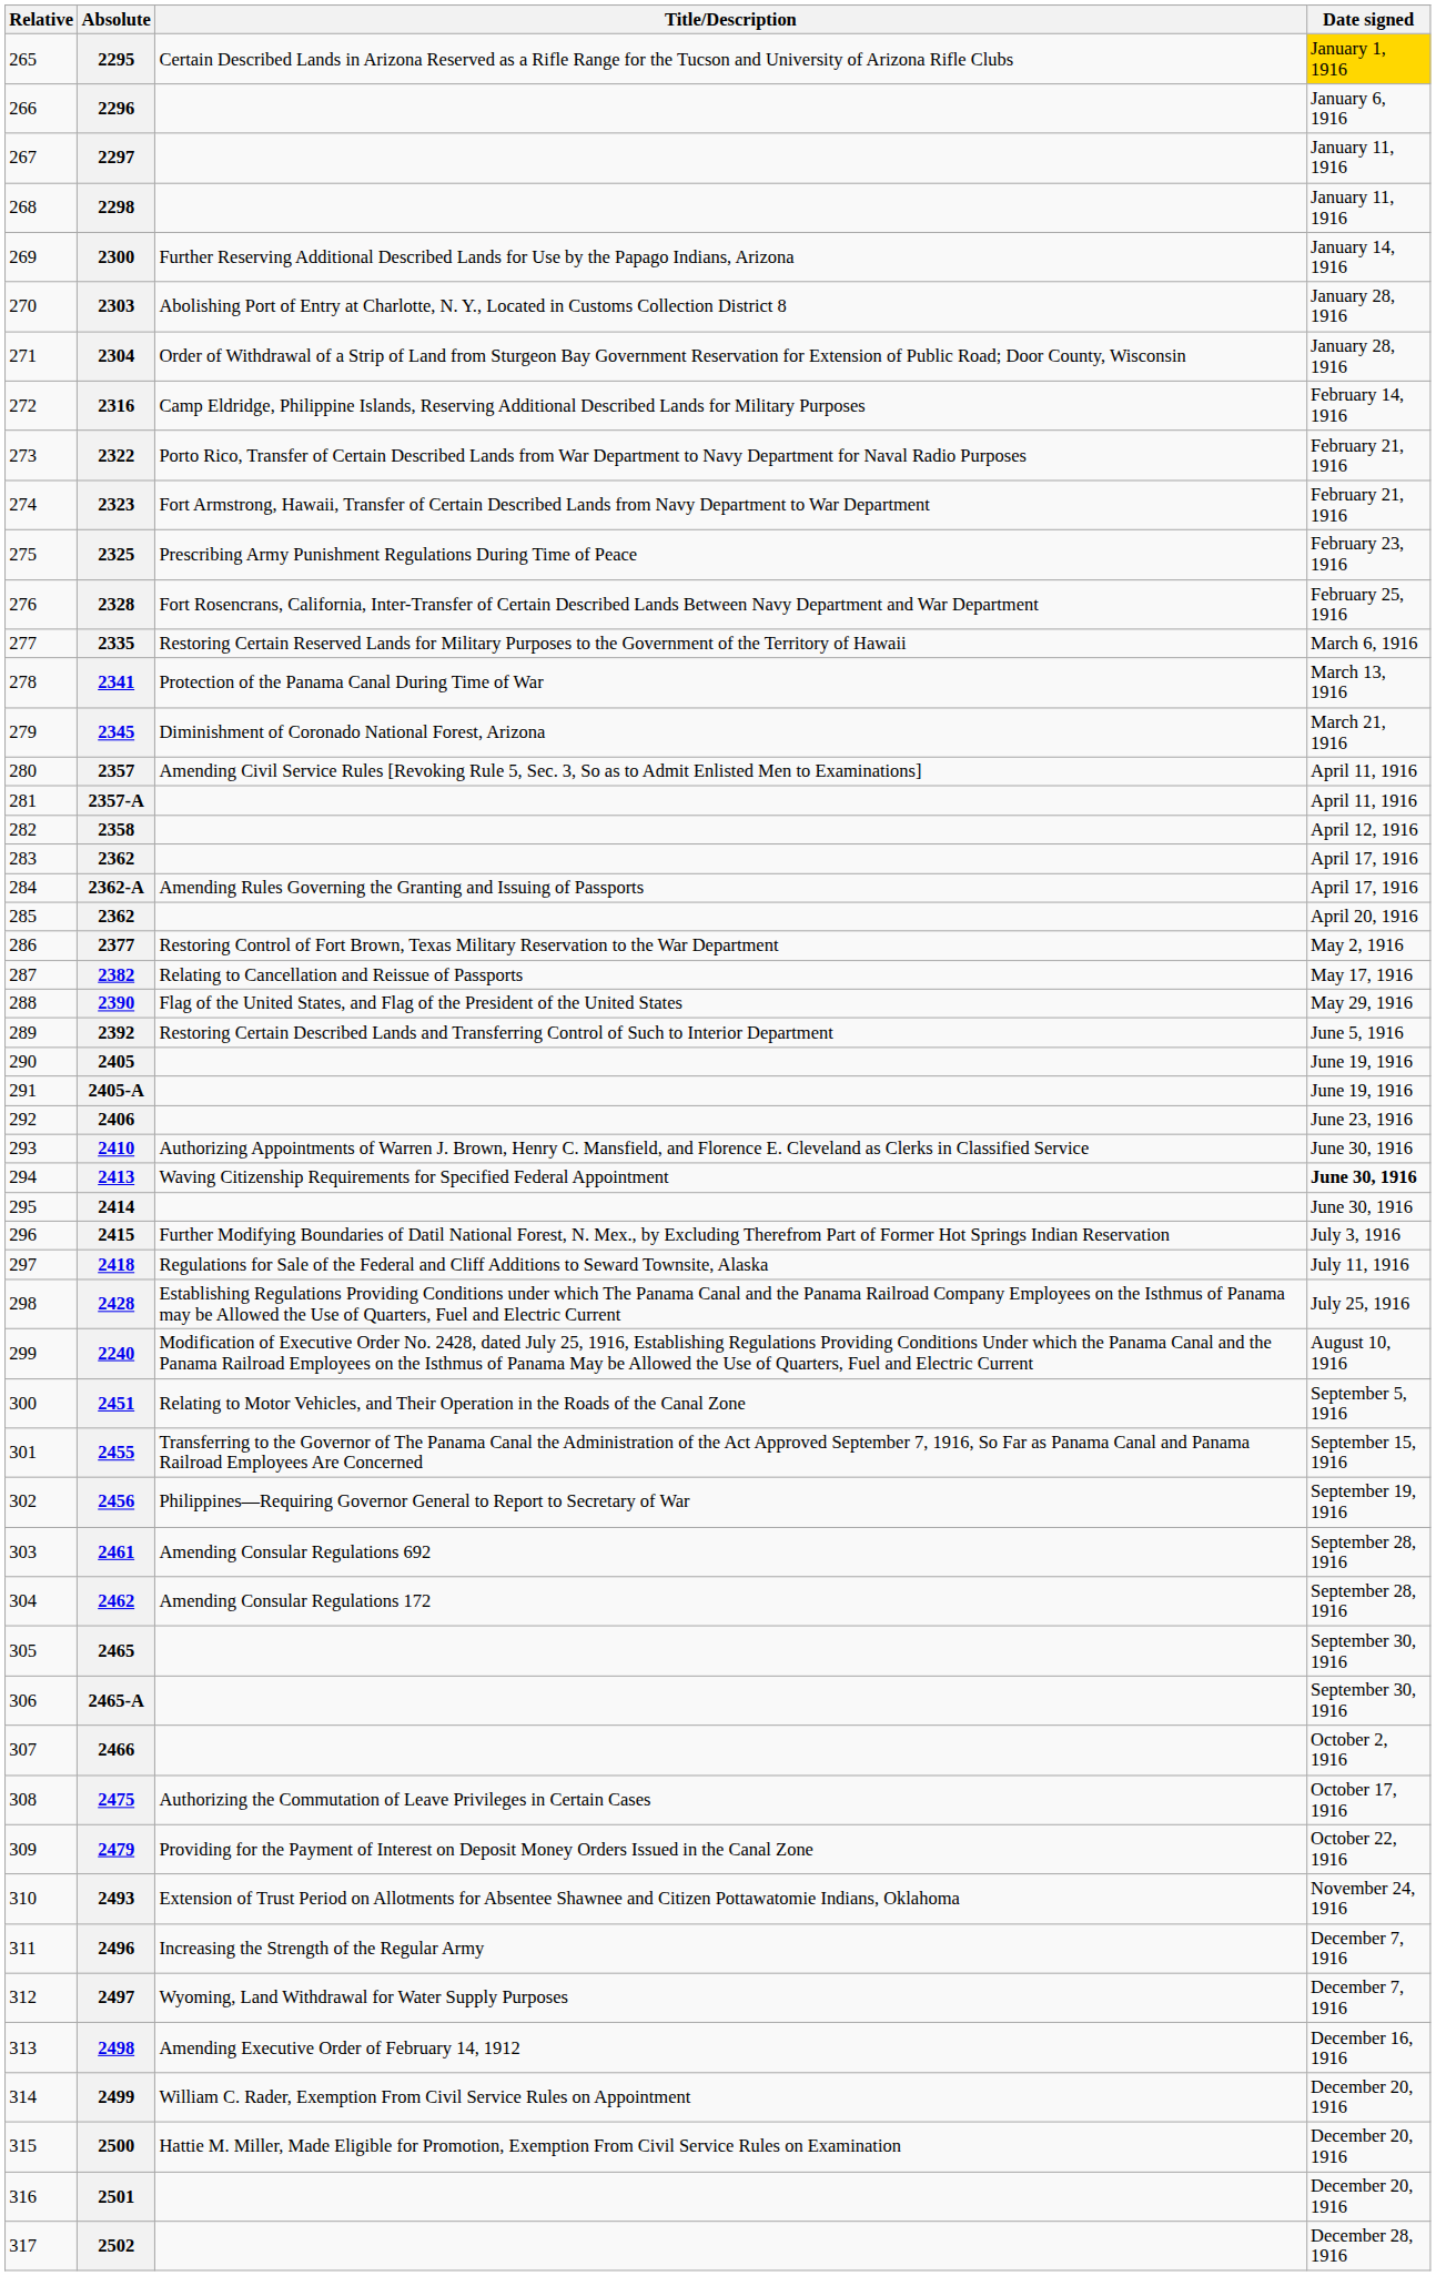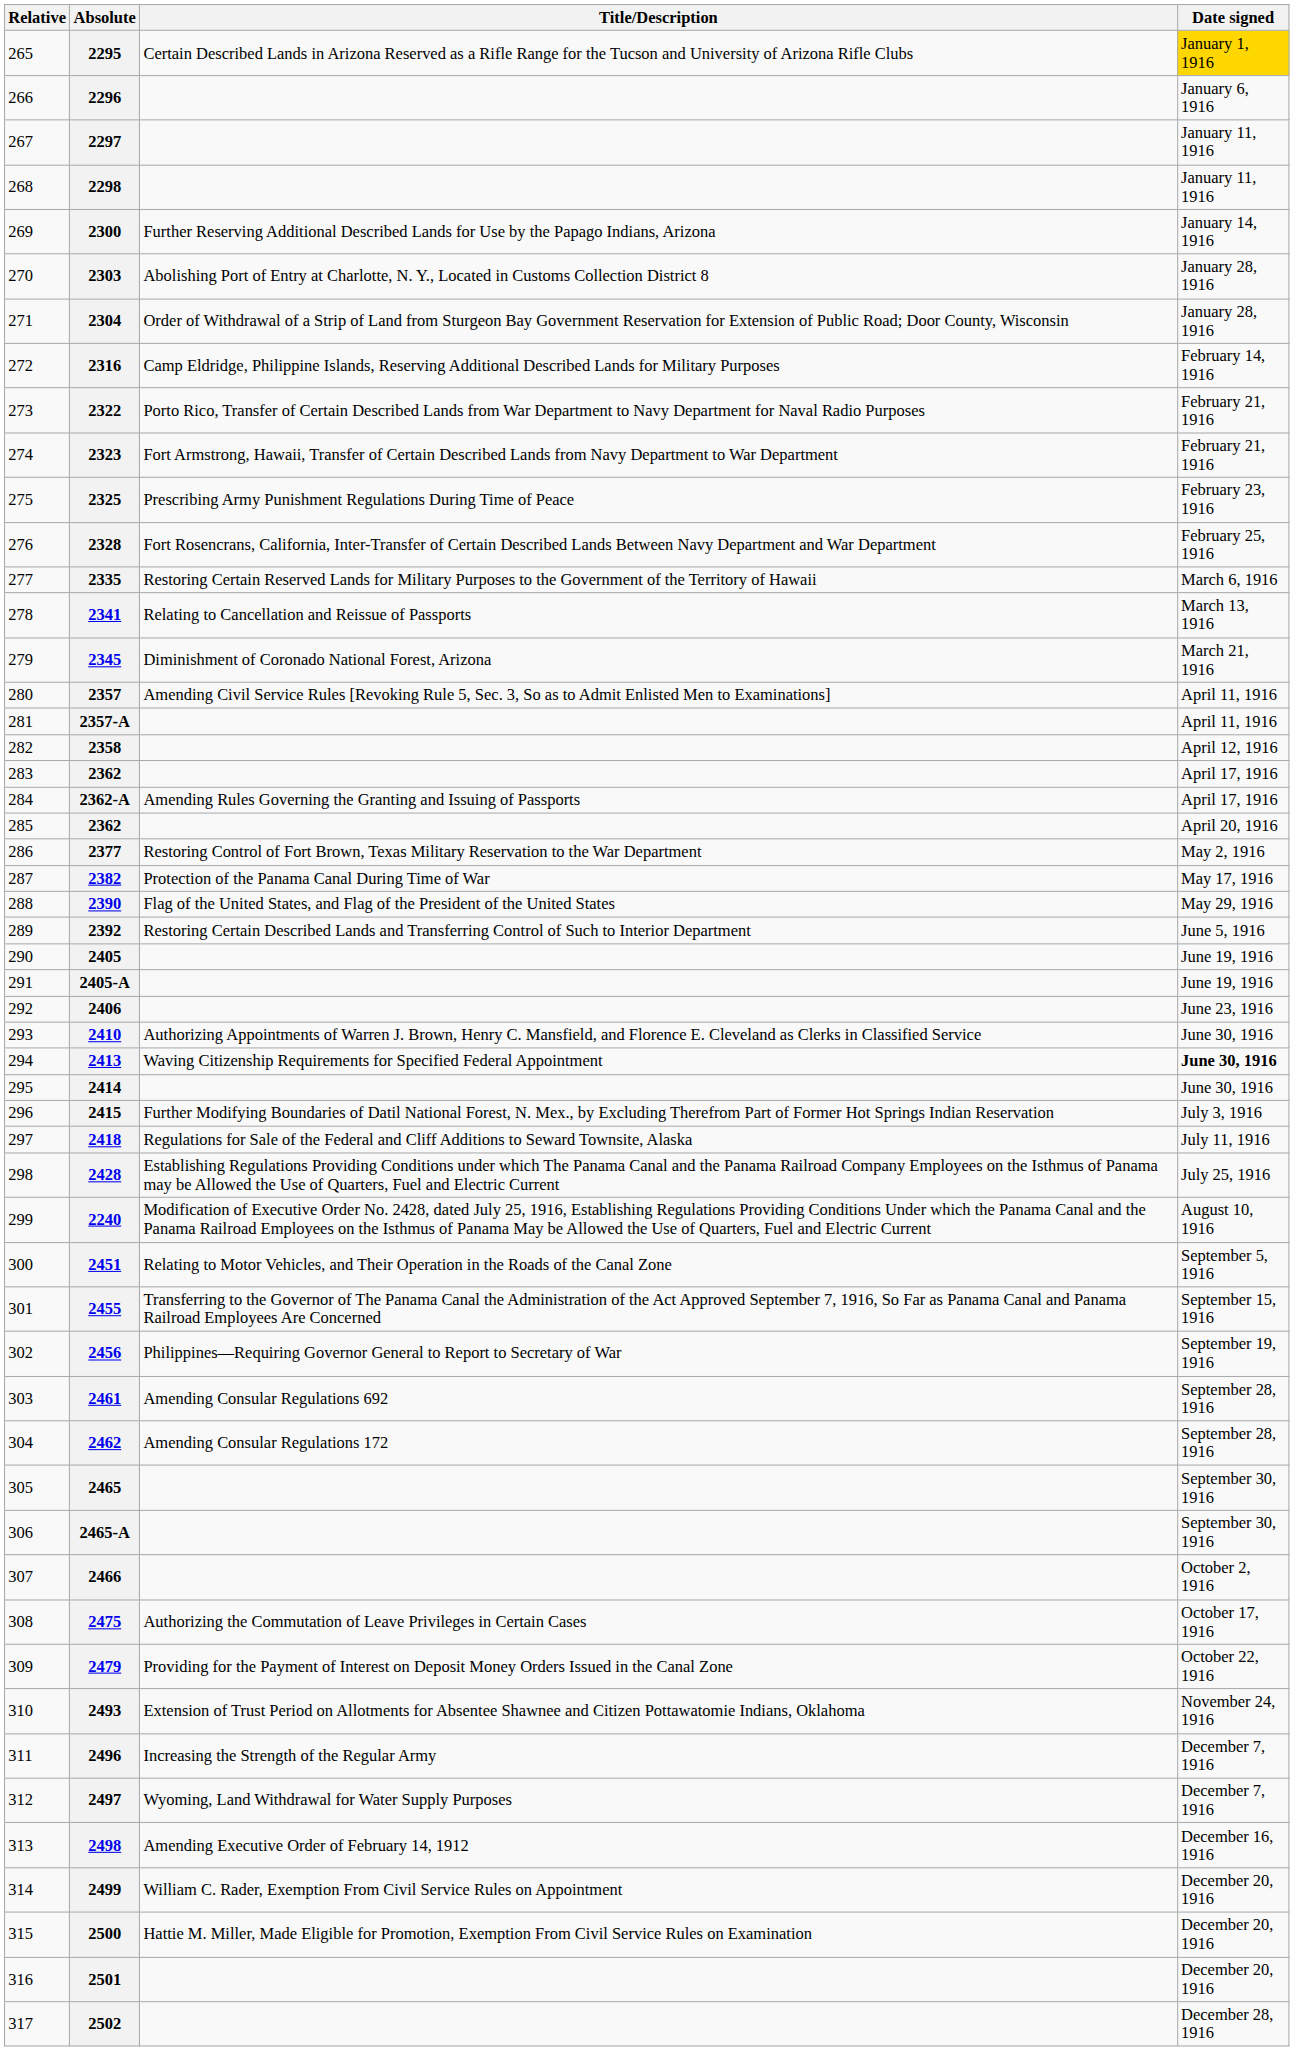2341 | Title/Description: Protection of the Panama Canal During Time of War -> Relating to Cancellation and Reissue of Passports
2382 | Title/Description: Relating to Cancellation and Reissue of Passports -> Protection of the Panama Canal During Time of War
